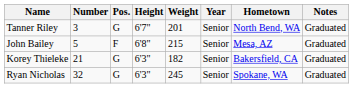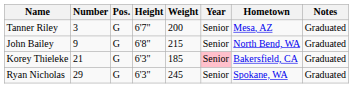Tanner Riley | Weight: 201 -> 200
Tanner Riley | Hometown: North Bend, WA -> Mesa, AZ
John Bailey | Number: 5 -> 9
John Bailey | Pos.: F -> G
John Bailey | Hometown: Mesa, AZ -> North Bend, WA
Korey Thieleke | Weight: 182 -> 185
Korey Thieleke | Year: no background -> pink background
Ryan Nicholas | Number: 32 -> 29
